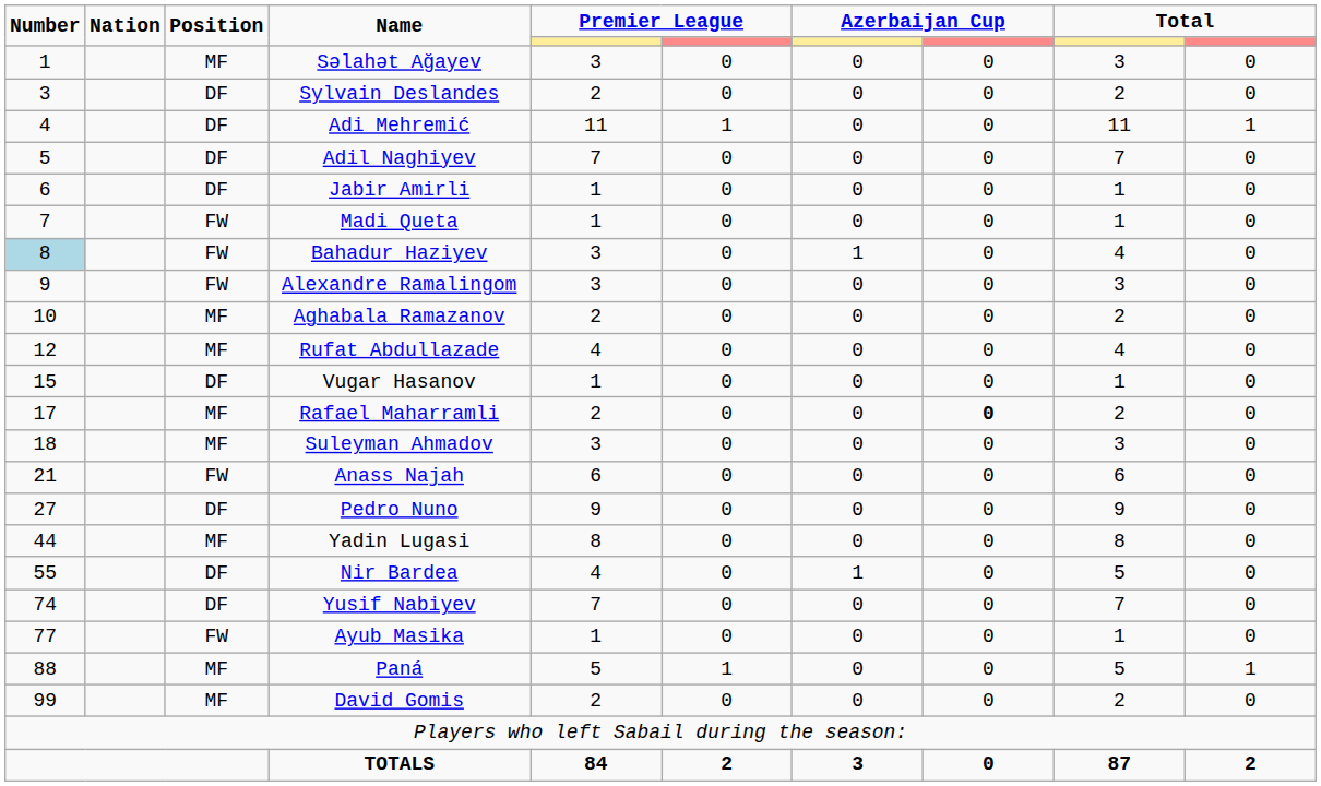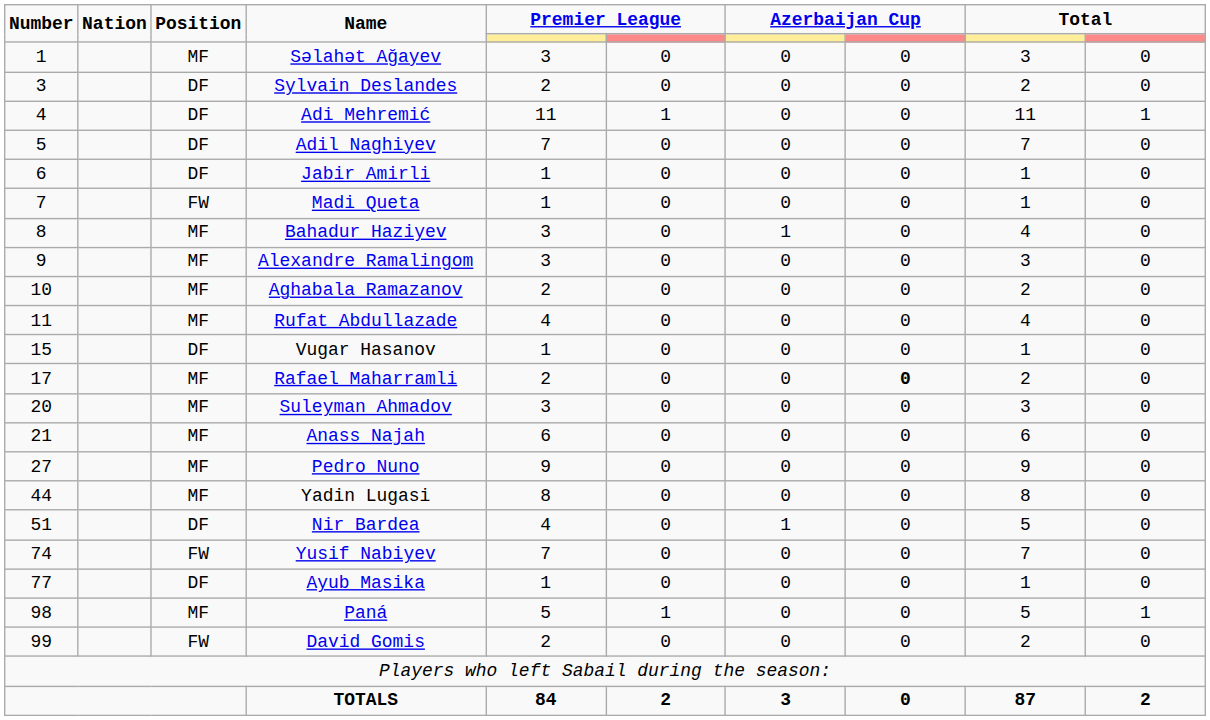Bahadur Haziyev | Number: lightblue background -> no background
Bahadur Haziyev | Position: FW -> MF
Alexandre Ramalingom | Position: FW -> MF
Rufat Abdullazade | Number: 12 -> 11
Suleyman Ahmadov | Number: 18 -> 20
Anass Najah | Position: FW -> MF
Pedro Nuno | Position: DF -> MF
Nir Bardea | Number: 55 -> 51
Yusif Nabiyev | Position: DF -> FW
Ayub Masika | Position: FW -> DF
Paná | Number: 88 -> 98
David Gomis | Position: MF -> FW
